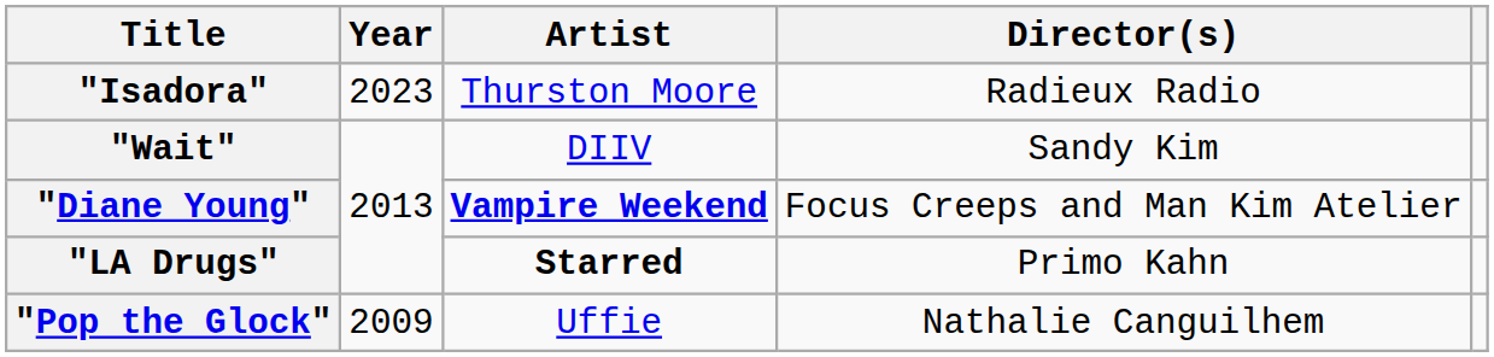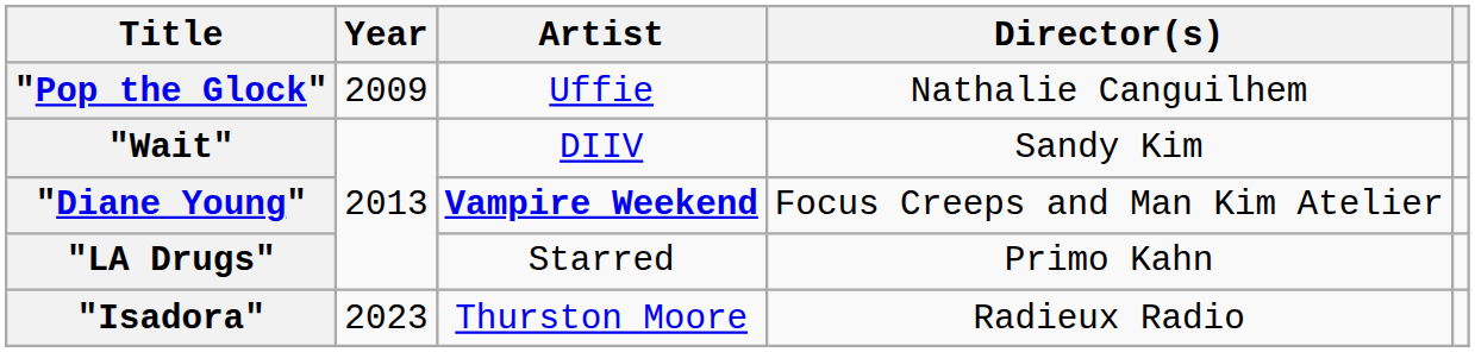rows swapped: "Pop the Glock" <-> "Isadora"
"LA Drugs" | Artist: bold -> normal
